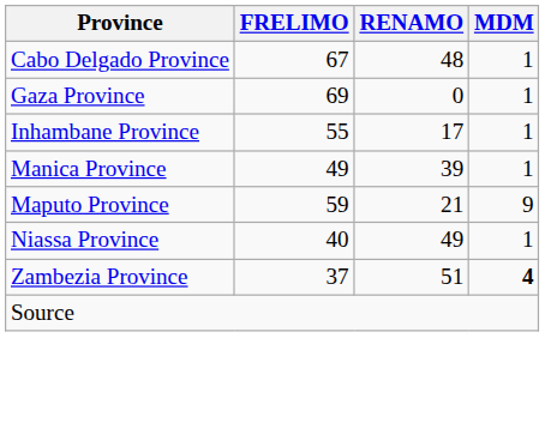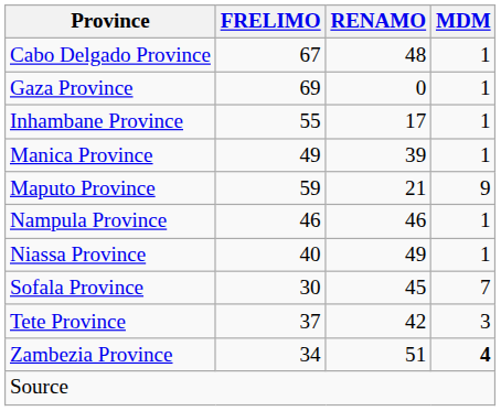+ row: Nampula Province | 46 | 46 | 1
+ row: Sofala Province | 30 | 45 | 7
+ row: Tete Province | 37 | 42 | 3
Zambezia Province | FRELIMO: 37 -> 34
